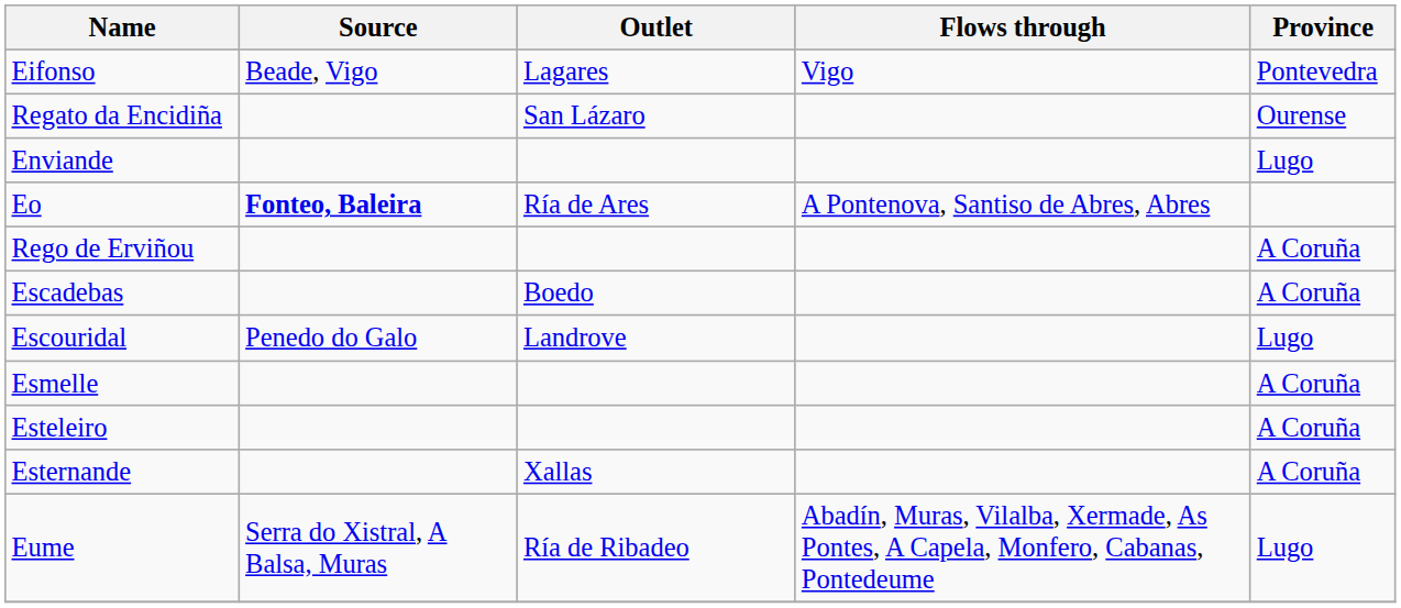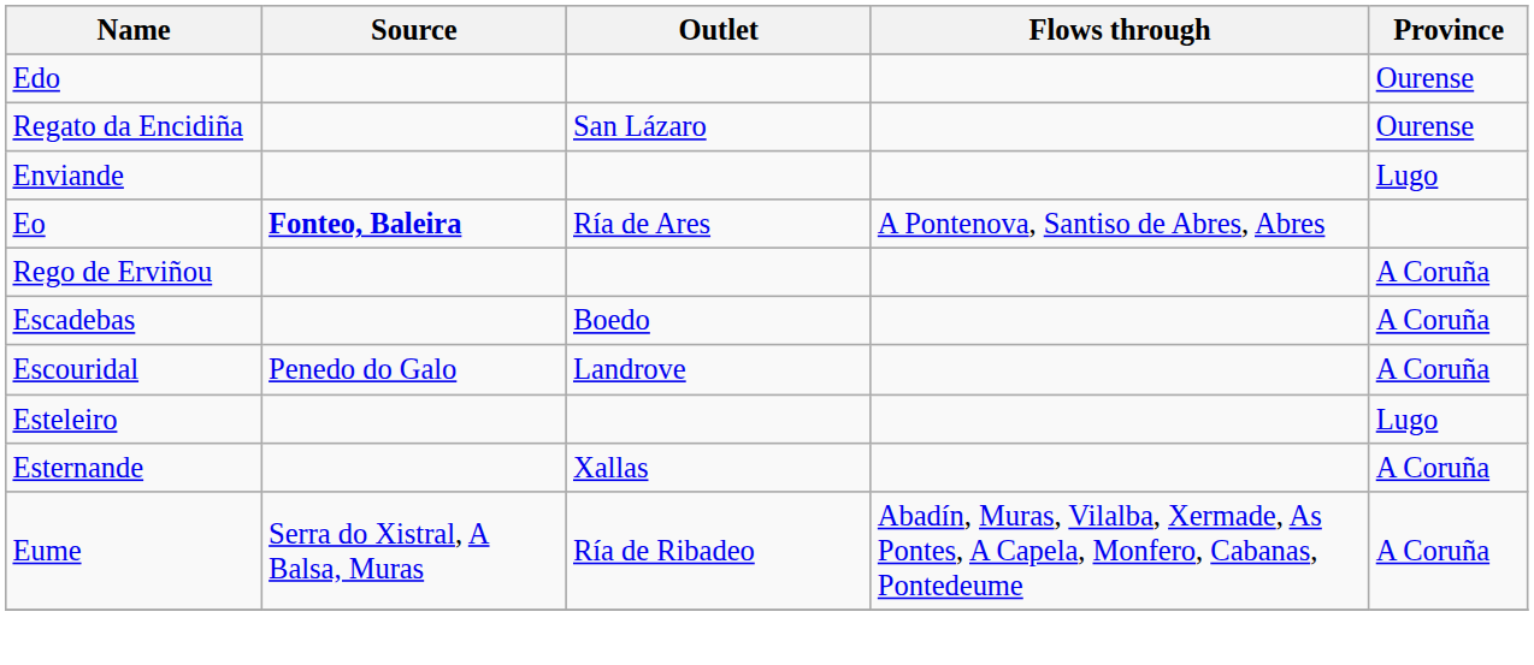+ row: Edo | Ourense
- row: Eifonso | Beade, Vigo | Lagares | Vigo | Pontevedra
Escouridal | Province: Lugo -> A Coruña
- row: Esmelle | A Coruña
Esteleiro | Province: A Coruña -> Lugo
Eume | Province: Lugo -> A Coruña
